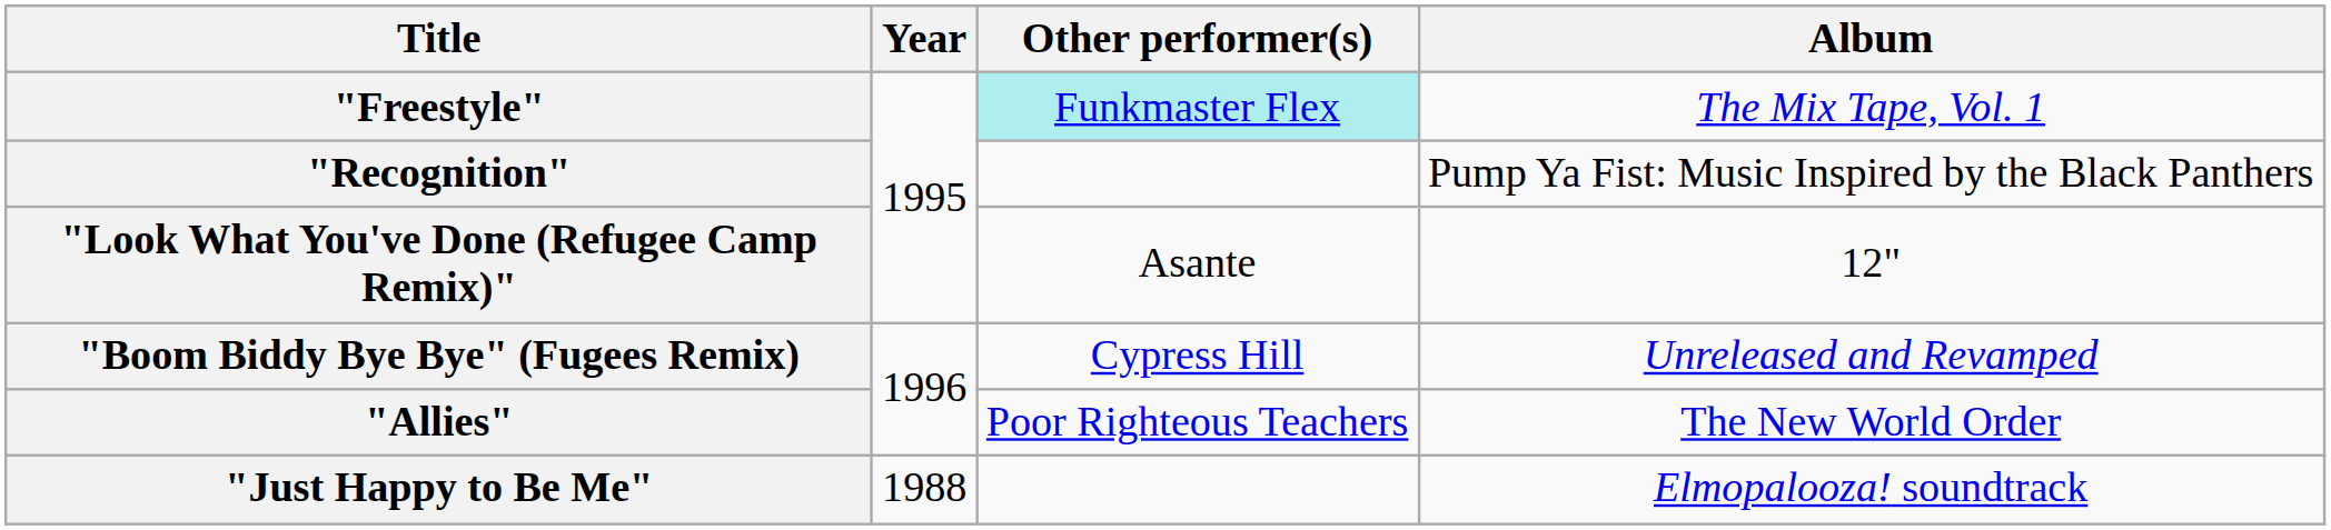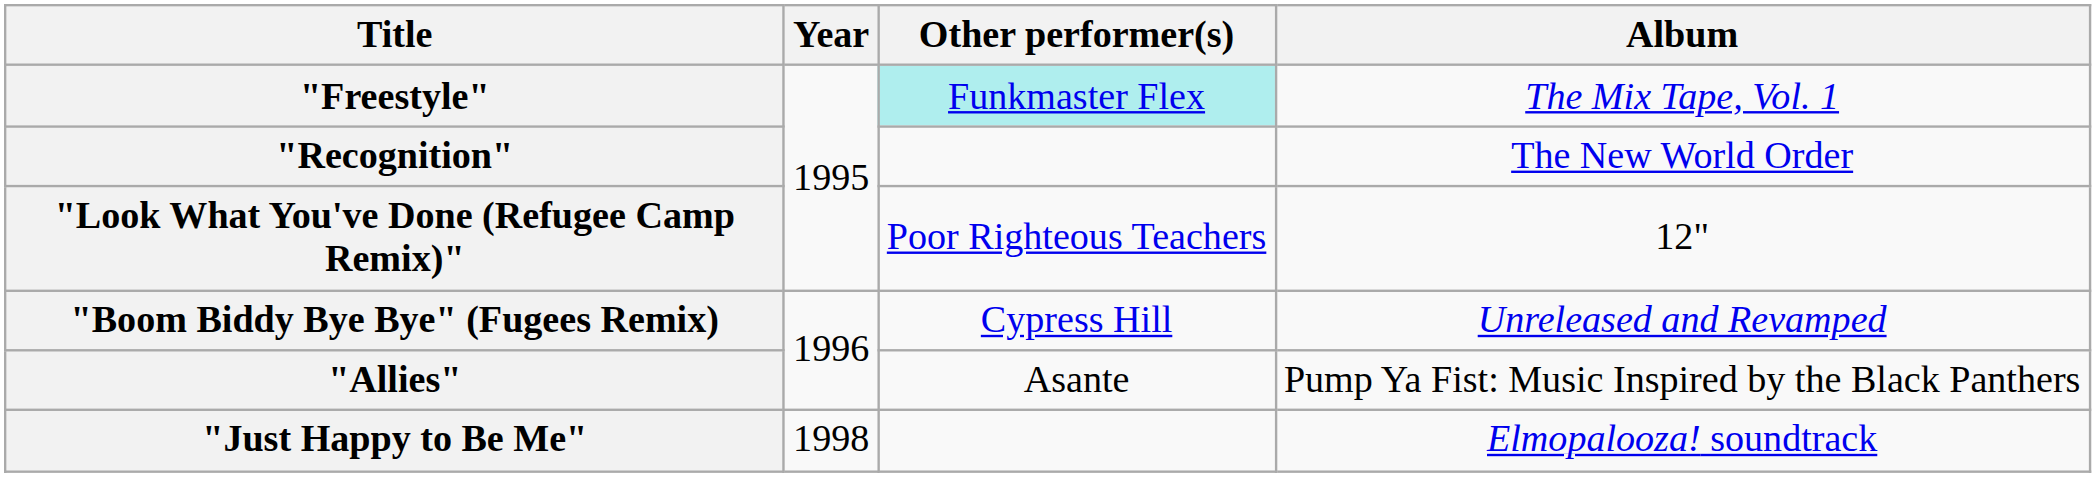"Recognition" | Album: Pump Ya Fist: Music Inspired by the Black Panthers -> The New World Order
"Look What You've Done (Refugee Camp Remix)" | Other performer(s): Asante -> Poor Righteous Teachers
"Allies" | Other performer(s): Poor Righteous Teachers -> Asante
"Allies" | Album: The New World Order -> Pump Ya Fist: Music Inspired by the Black Panthers
"Just Happy to Be Me" | Year: 1988 -> 1998
